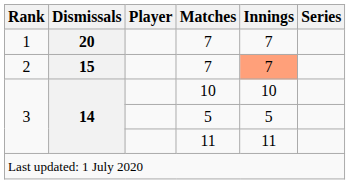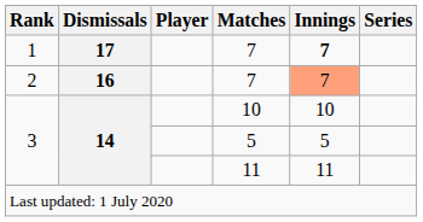1 / 7 | Dismissals: 20 -> 17
1 / 7 | Innings: normal -> bold
2 / 7 | Dismissals: 15 -> 16
